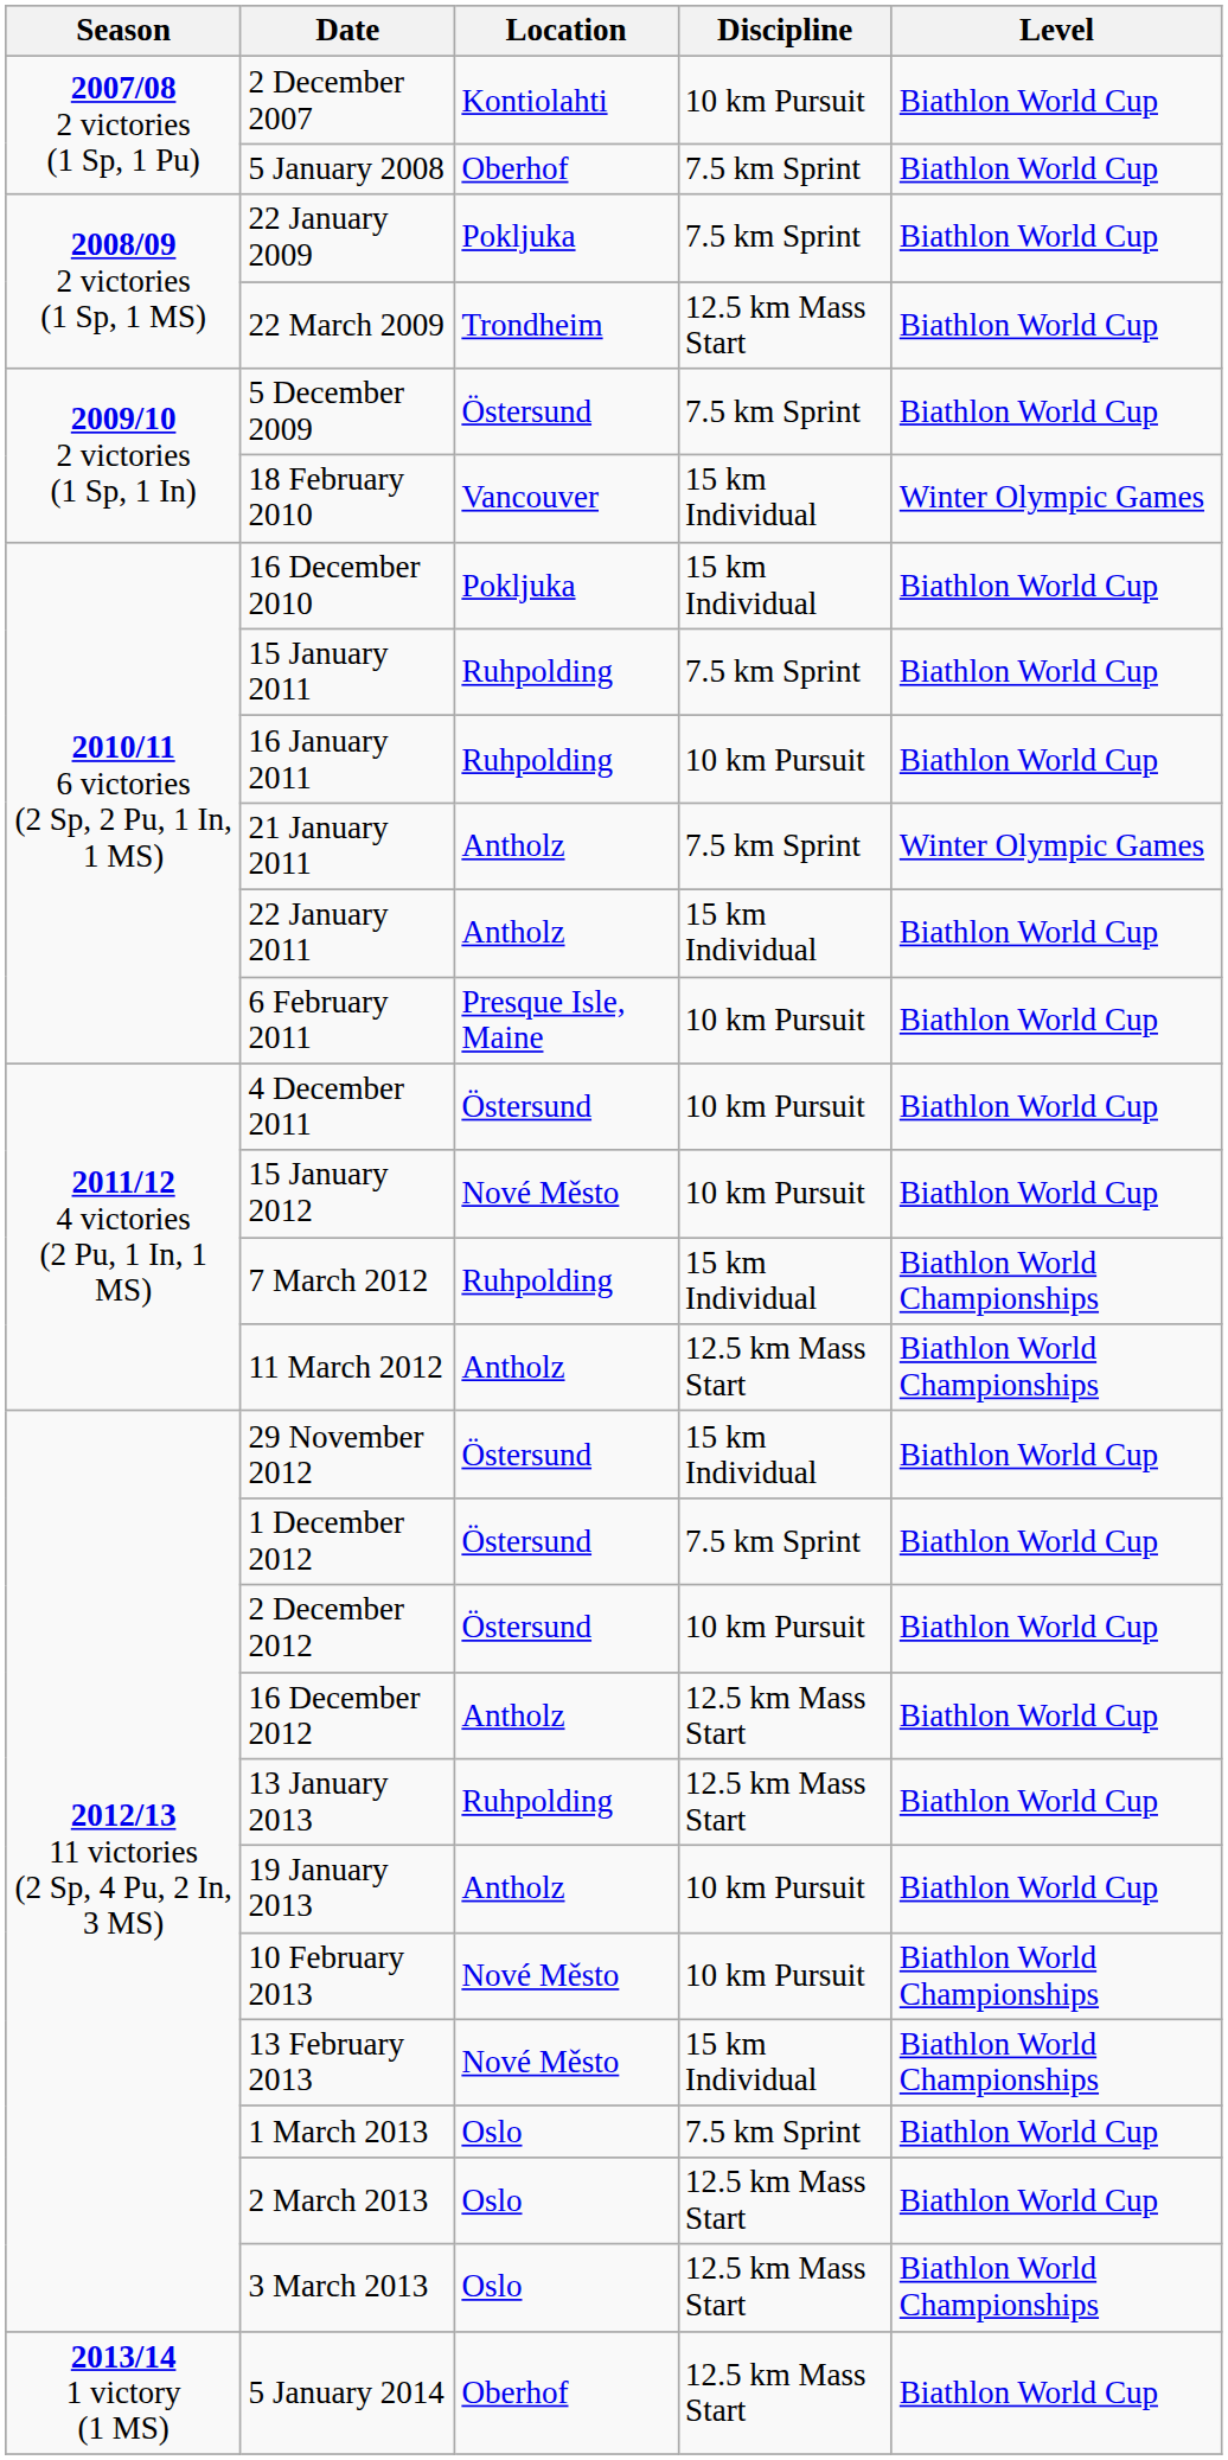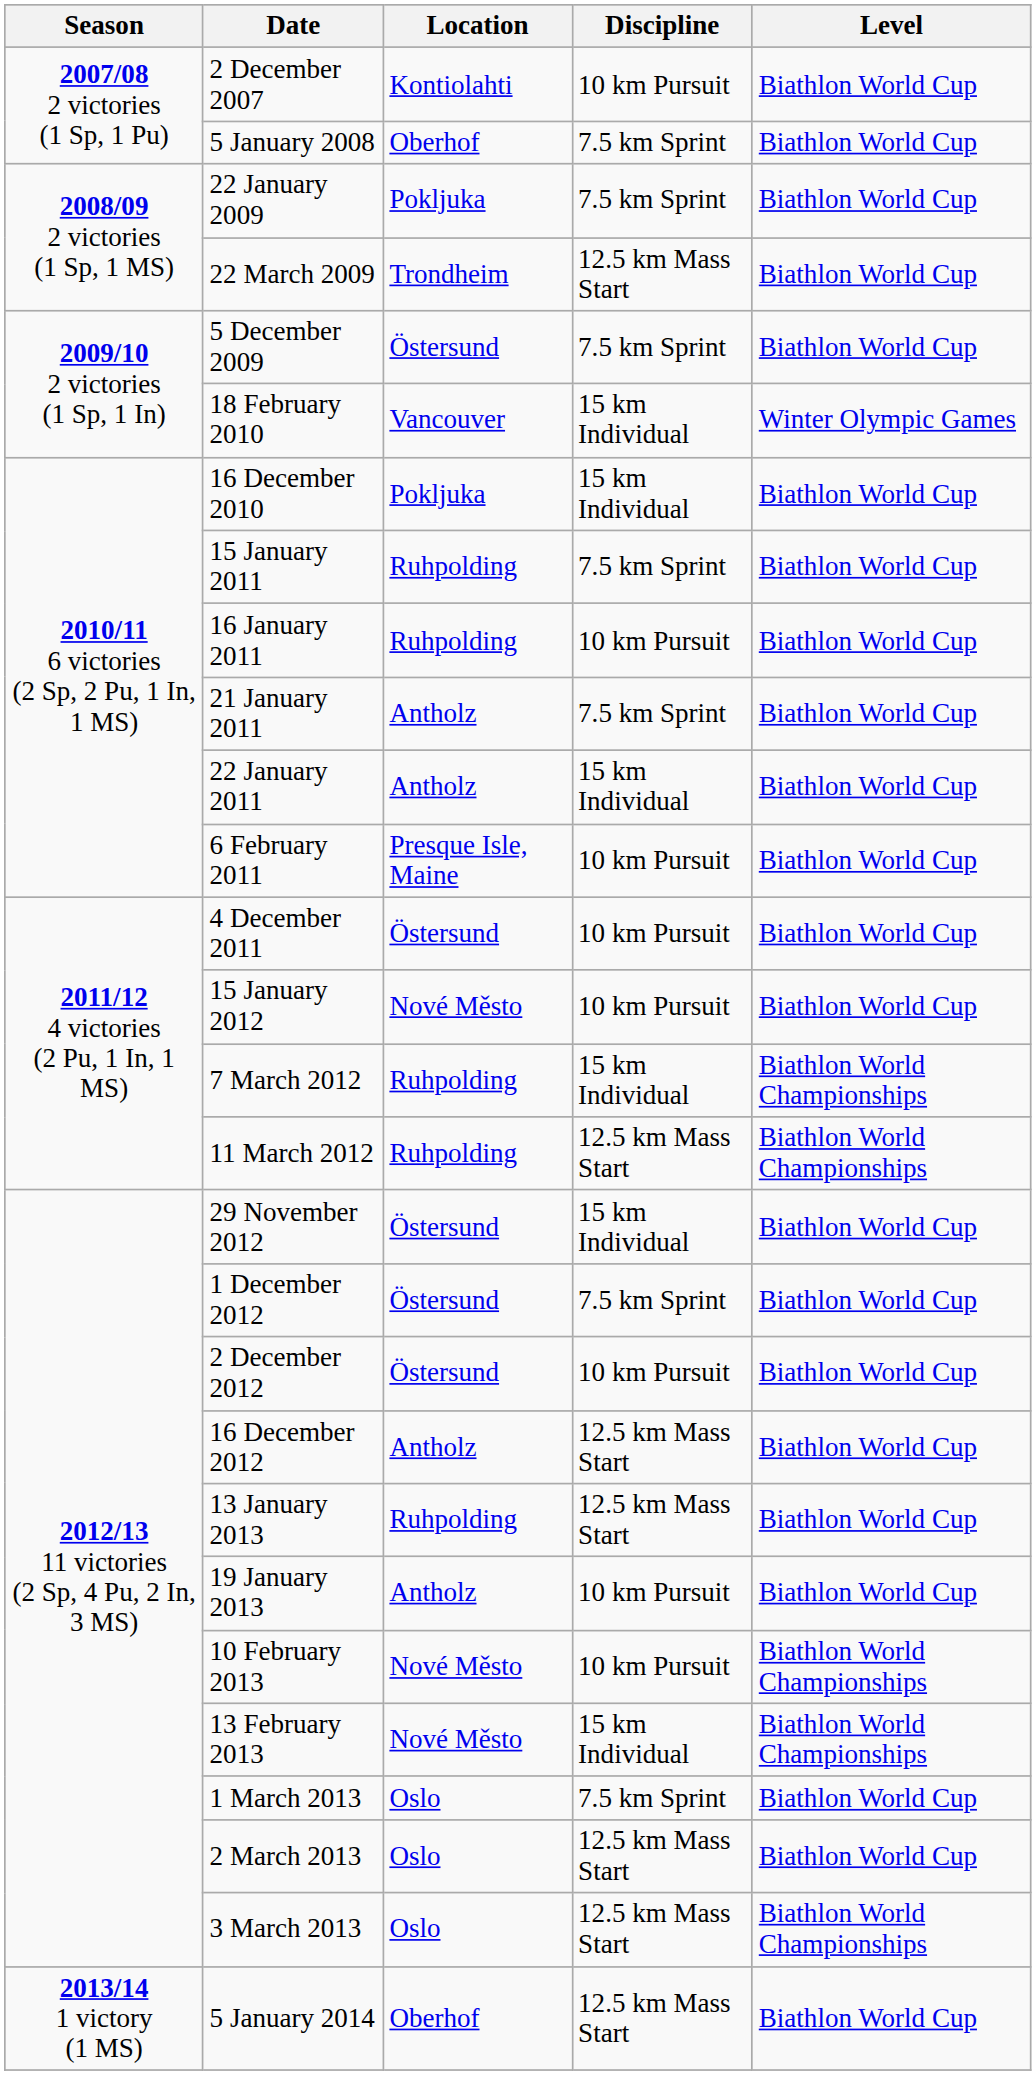21 January 2011 | Level: Winter Olympic Games -> Biathlon World Cup
11 March 2012 | Location: Antholz -> Ruhpolding
